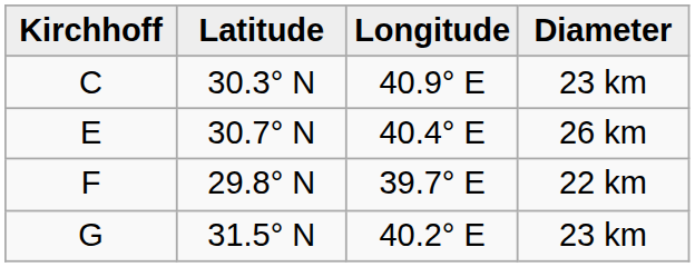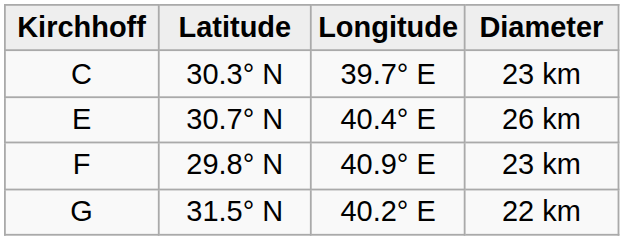C | Longitude: 40.9° E -> 39.7° E
F | Longitude: 39.7° E -> 40.9° E
F | Diameter: 22 km -> 23 km
G | Diameter: 23 km -> 22 km
